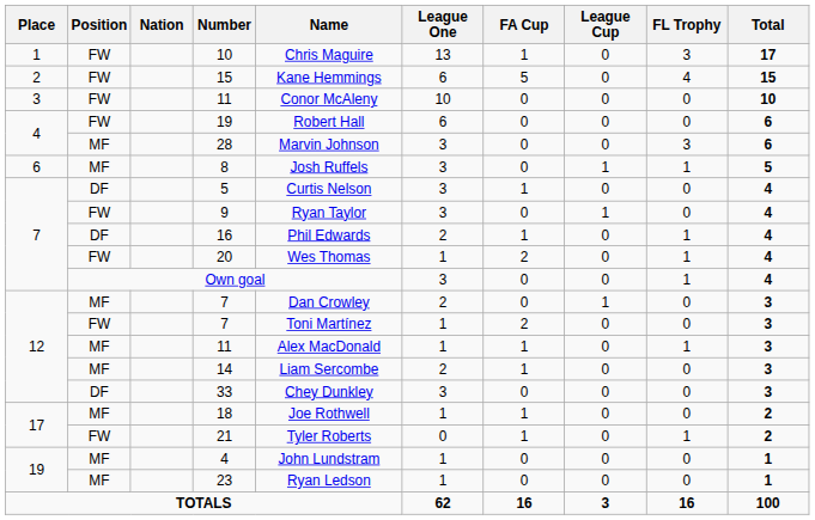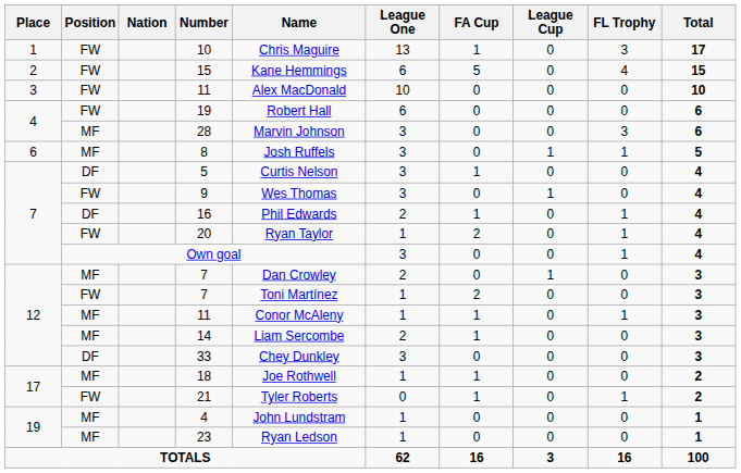FW / 11 | Name: Conor McAleny -> Alex MacDonald
9 | Name: Ryan Taylor -> Wes Thomas
20 | Name: Wes Thomas -> Ryan Taylor
MF / 11 | Name: Alex MacDonald -> Conor McAleny
